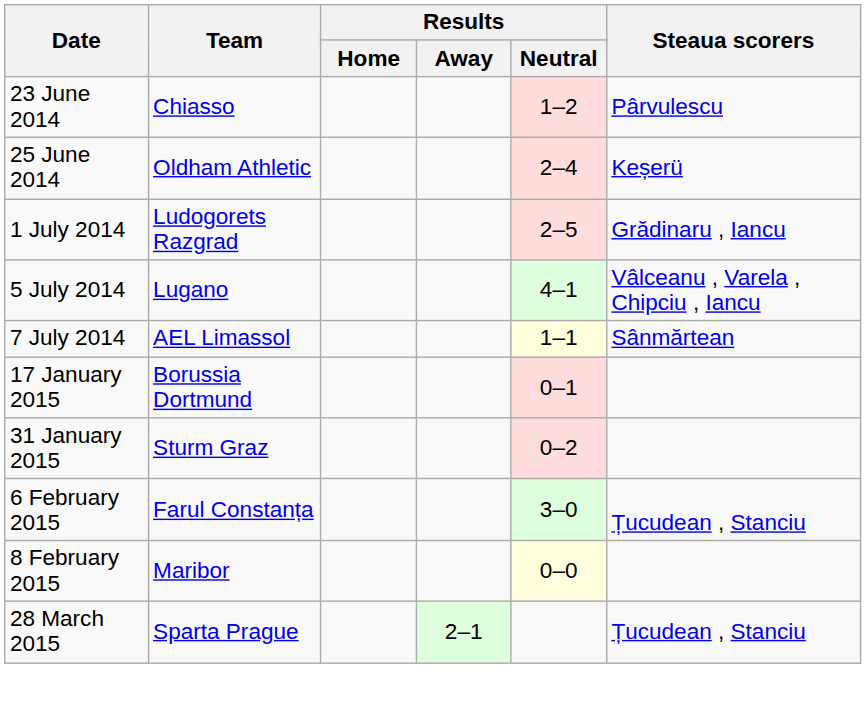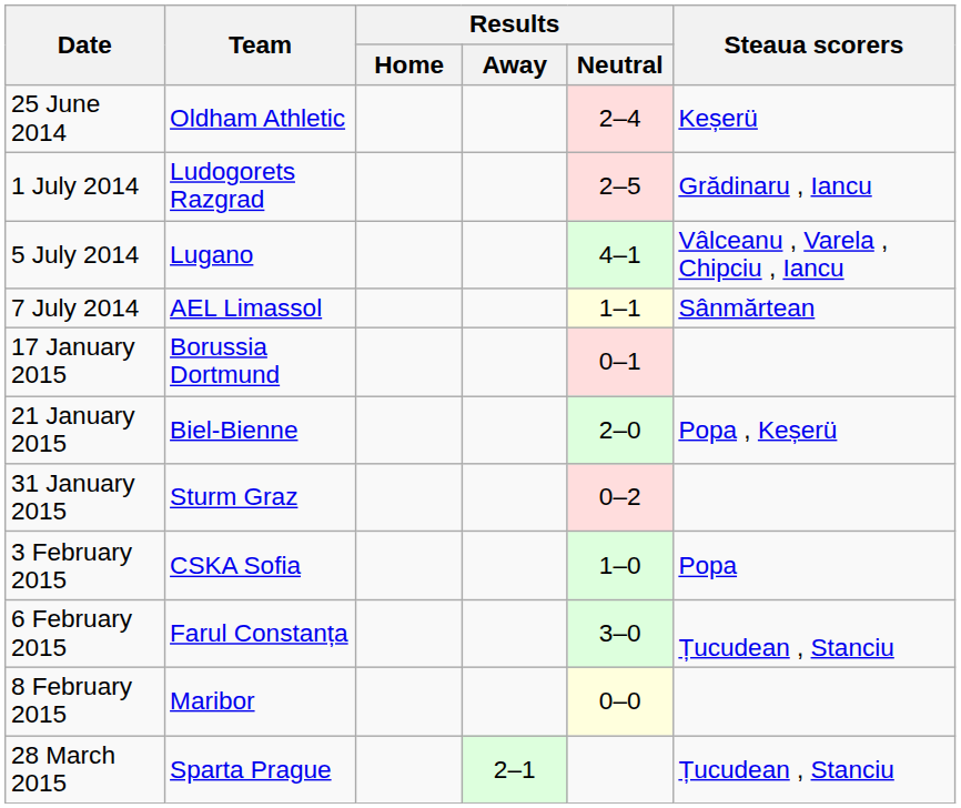- row: 23 June 2014 | Chiasso | 1–2 | Pârvulescu
+ row: 21 January 2015 | Biel-Bienne | 2–0 | Popa , Keșerü
+ row: 3 February 2015 | CSKA Sofia | 1–0 | Popa
